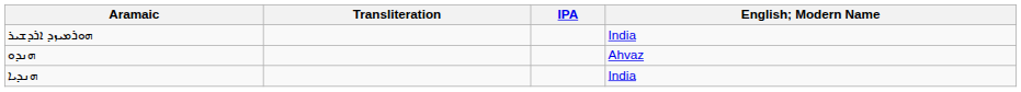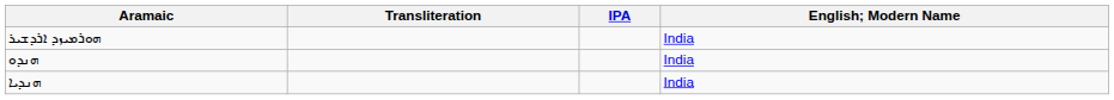ܗܢܕܘ | English; Modern Name: Ahvaz -> India
